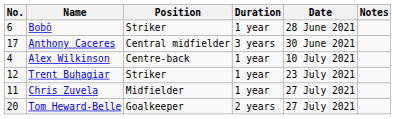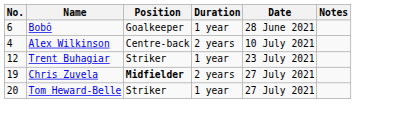Bobô | Position: Striker -> Goalkeeper
- row: 17 | Anthony Caceres | Central midfielder | 3 years | 30 June 2021
Alex Wilkinson | Duration: 1 year -> 2 years
Chris Zuvela | No.: 11 -> 19
Chris Zuvela | Position: normal -> bold
Chris Zuvela | Duration: 1 year -> 2 years
Tom Heward-Belle | Position: Goalkeeper -> Striker
Tom Heward-Belle | Duration: 2 years -> 1 year
